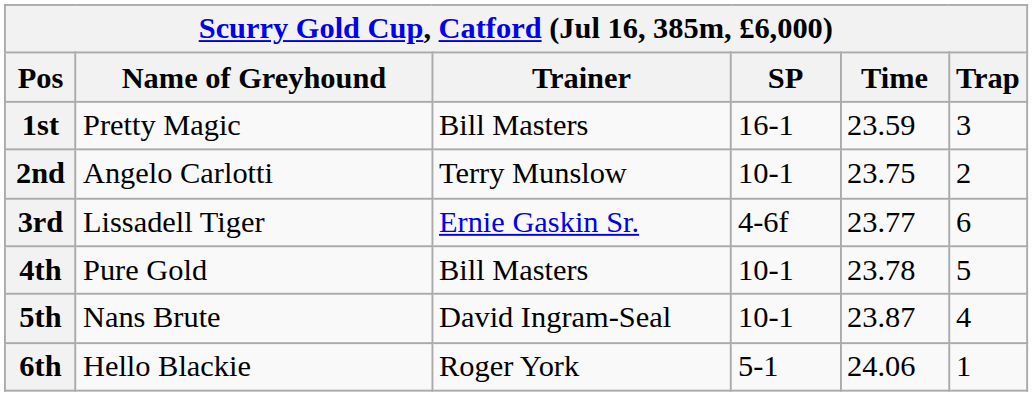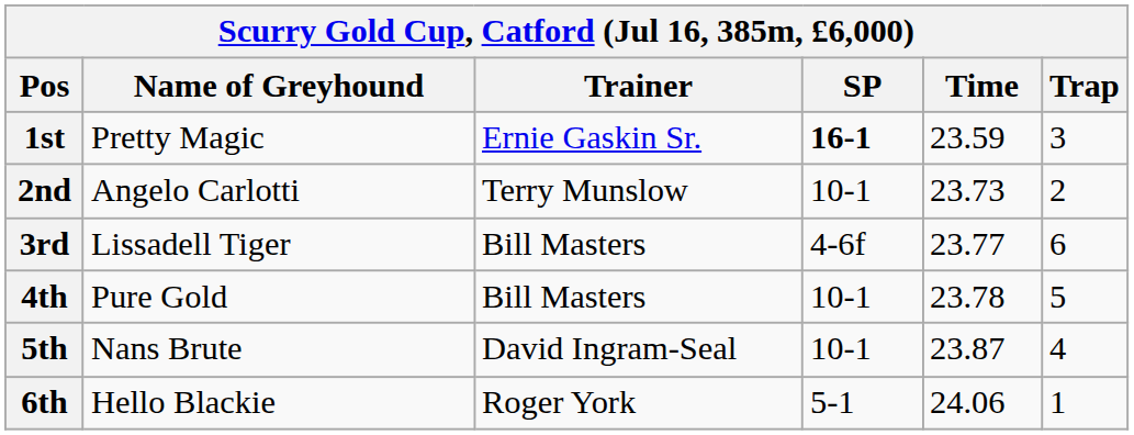1st | Trainer: Bill Masters -> Ernie Gaskin Sr.
1st | SP: normal -> bold
2nd | Time: 23.75 -> 23.73
3rd | Trainer: Ernie Gaskin Sr. -> Bill Masters
